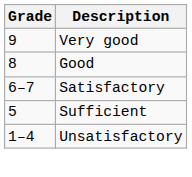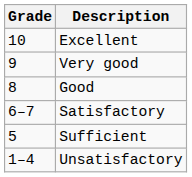+ row: 10 | Excellent
